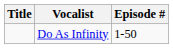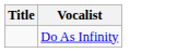- column: Episode # | 1-50
